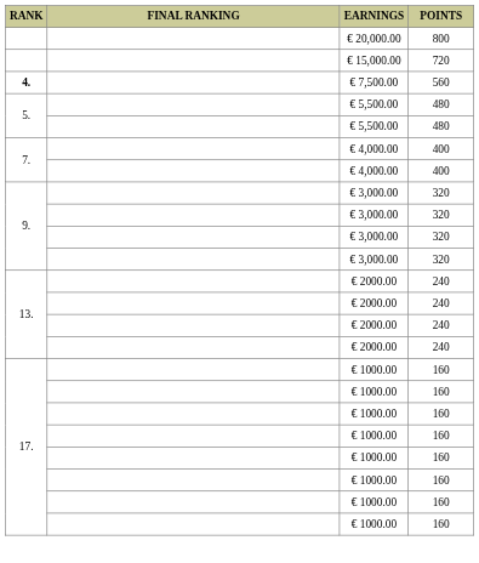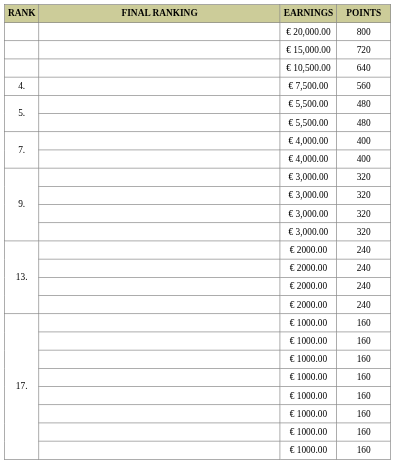+ row: € 10,500.00 | 640
€ 7,500.00 | RANK: bold -> normal
